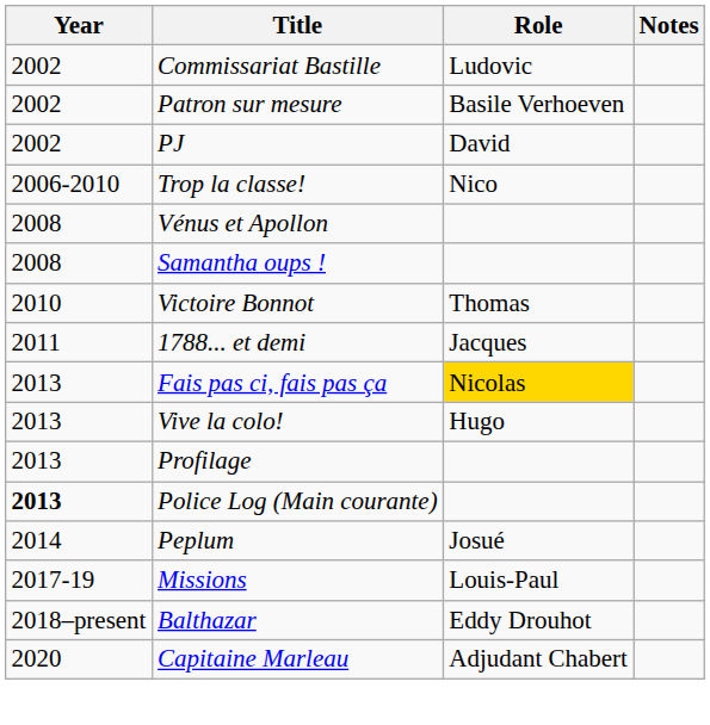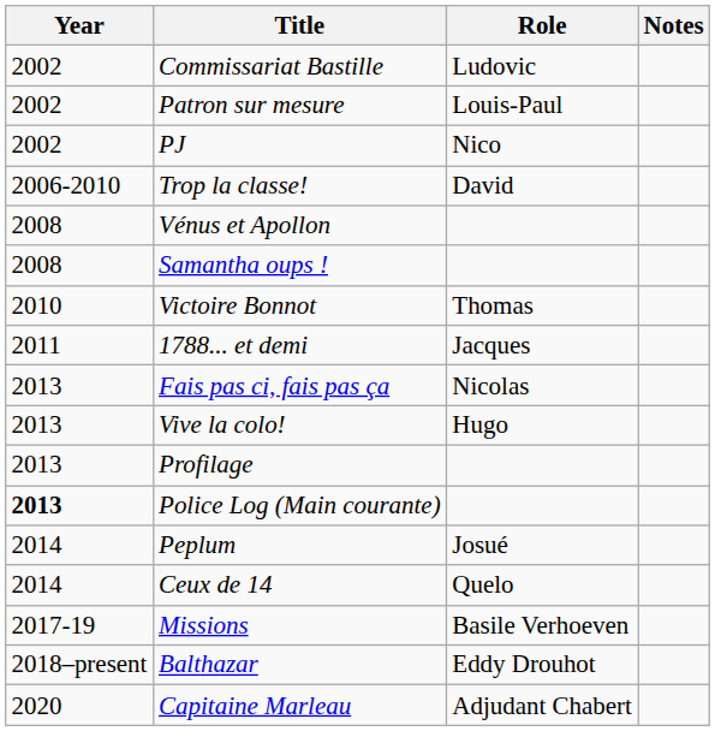Patron sur mesure | Role: Basile Verhoeven -> Louis-Paul
PJ | Role: David -> Nico
Trop la classe! | Role: Nico -> David
Fais pas ci, fais pas ça | Role: gold background -> no background
+ row: 2014 | Ceux de 14 | Quelo
Missions | Role: Louis-Paul -> Basile Verhoeven
